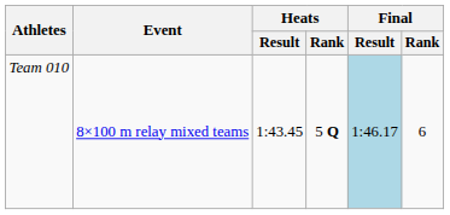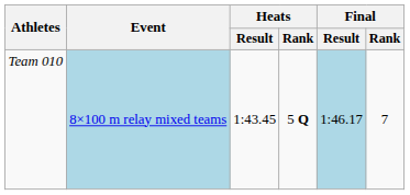Team 010 | Event: no background -> lightblue background
Team 010 | Final / Rank: 6 -> 7
